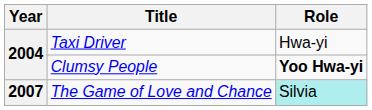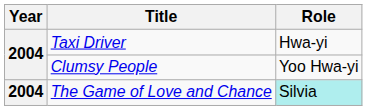Clumsy People | Role: bold -> normal
The Game of Love and Chance | Year: 2007 -> 2004
